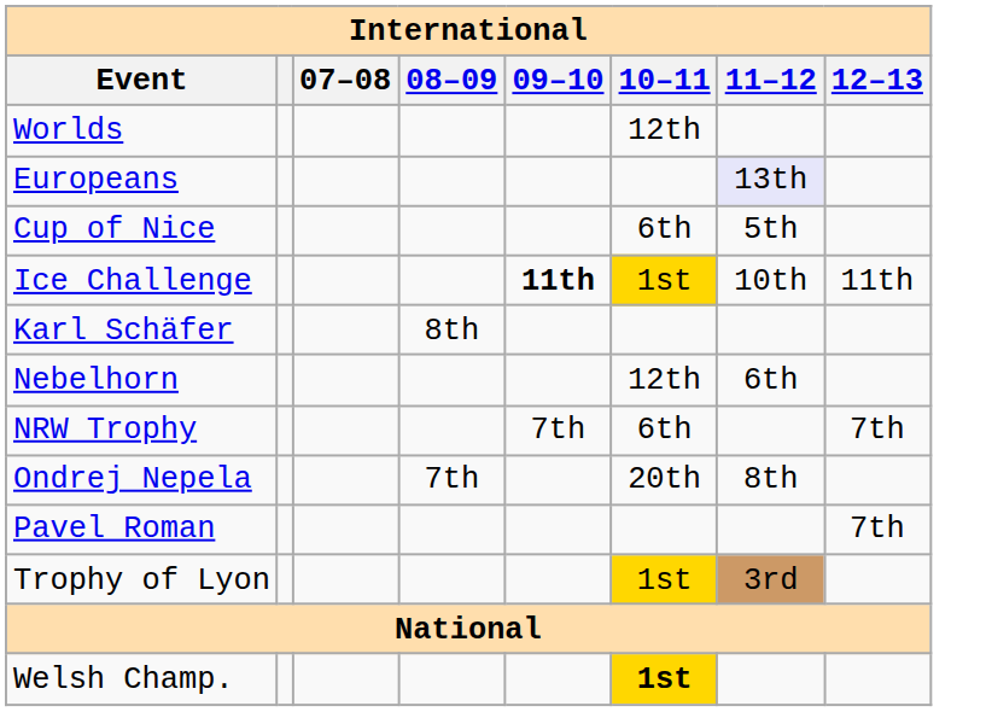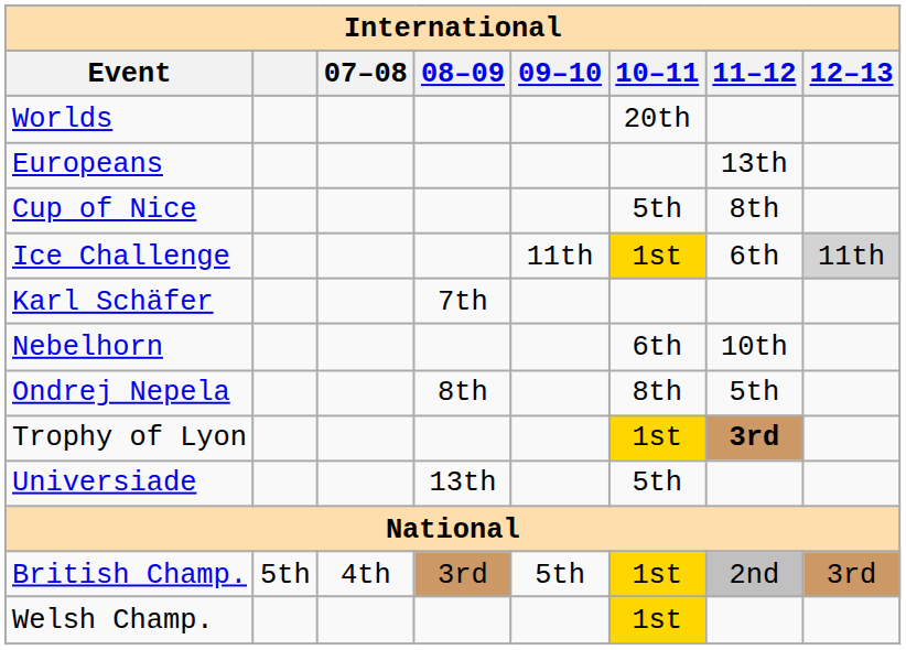Worlds | 10–11: 12th -> 20th
Europeans | 11–12: lavender background -> no background
Cup of Nice | 10–11: 6th -> 5th
Cup of Nice | 11–12: 5th -> 8th
Ice Challenge | 09–10: bold -> normal
Ice Challenge | 11–12: 10th -> 6th
Ice Challenge | 12–13: no background -> lightgrey background
Karl Schäfer | 08–09: 8th -> 7th
Nebelhorn | 10–11: 12th -> 6th
Nebelhorn | 11–12: 6th -> 10th
- row: NRW Trophy | 7th | 6th | 7th
Ondrej Nepela | 08–09: 7th -> 8th
Ondrej Nepela | 10–11: 20th -> 8th
Ondrej Nepela | 11–12: 8th -> 5th
- row: Pavel Roman | 7th
Trophy of Lyon | 11–12: normal -> bold
+ row: Universiade | 13th | 5th
+ row: British Champ. | 5th | 4th | 3rd | 5th | 1st | 2nd | 3rd
Welsh Champ. | 10–11: bold -> normal
